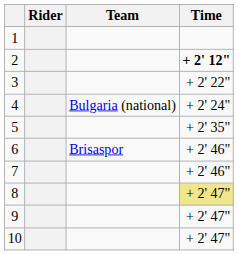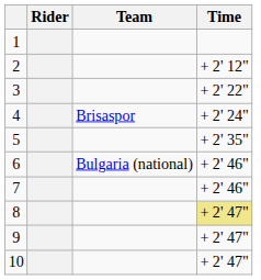2 | Time: bold -> normal
4 | Team: Bulgaria (national) -> Brisaspor
6 | Team: Brisaspor -> Bulgaria (national)
